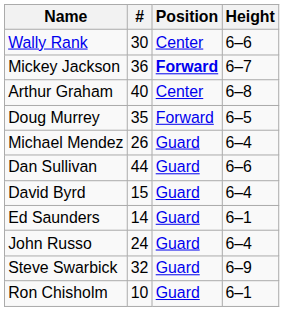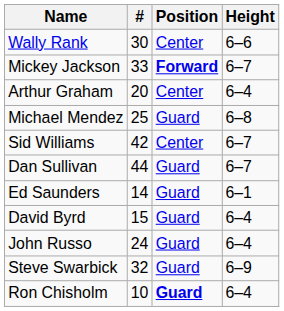Mickey Jackson | #: 36 -> 33
Arthur Graham | #: 40 -> 20
Arthur Graham | Height: 6–8 -> 6–4
- row: Doug Murrey | 35 | Forward | 6–5
Michael Mendez | #: 26 -> 25
Michael Mendez | Height: 6–4 -> 6–8
+ row: Sid Williams | 42 | Center | 6–7
Dan Sullivan | Height: 6–6 -> 6–7
rows swapped: Ed Saunders <-> David Byrd
Ron Chisholm | Position: normal -> bold
Ron Chisholm | Height: 6–1 -> 6–4
